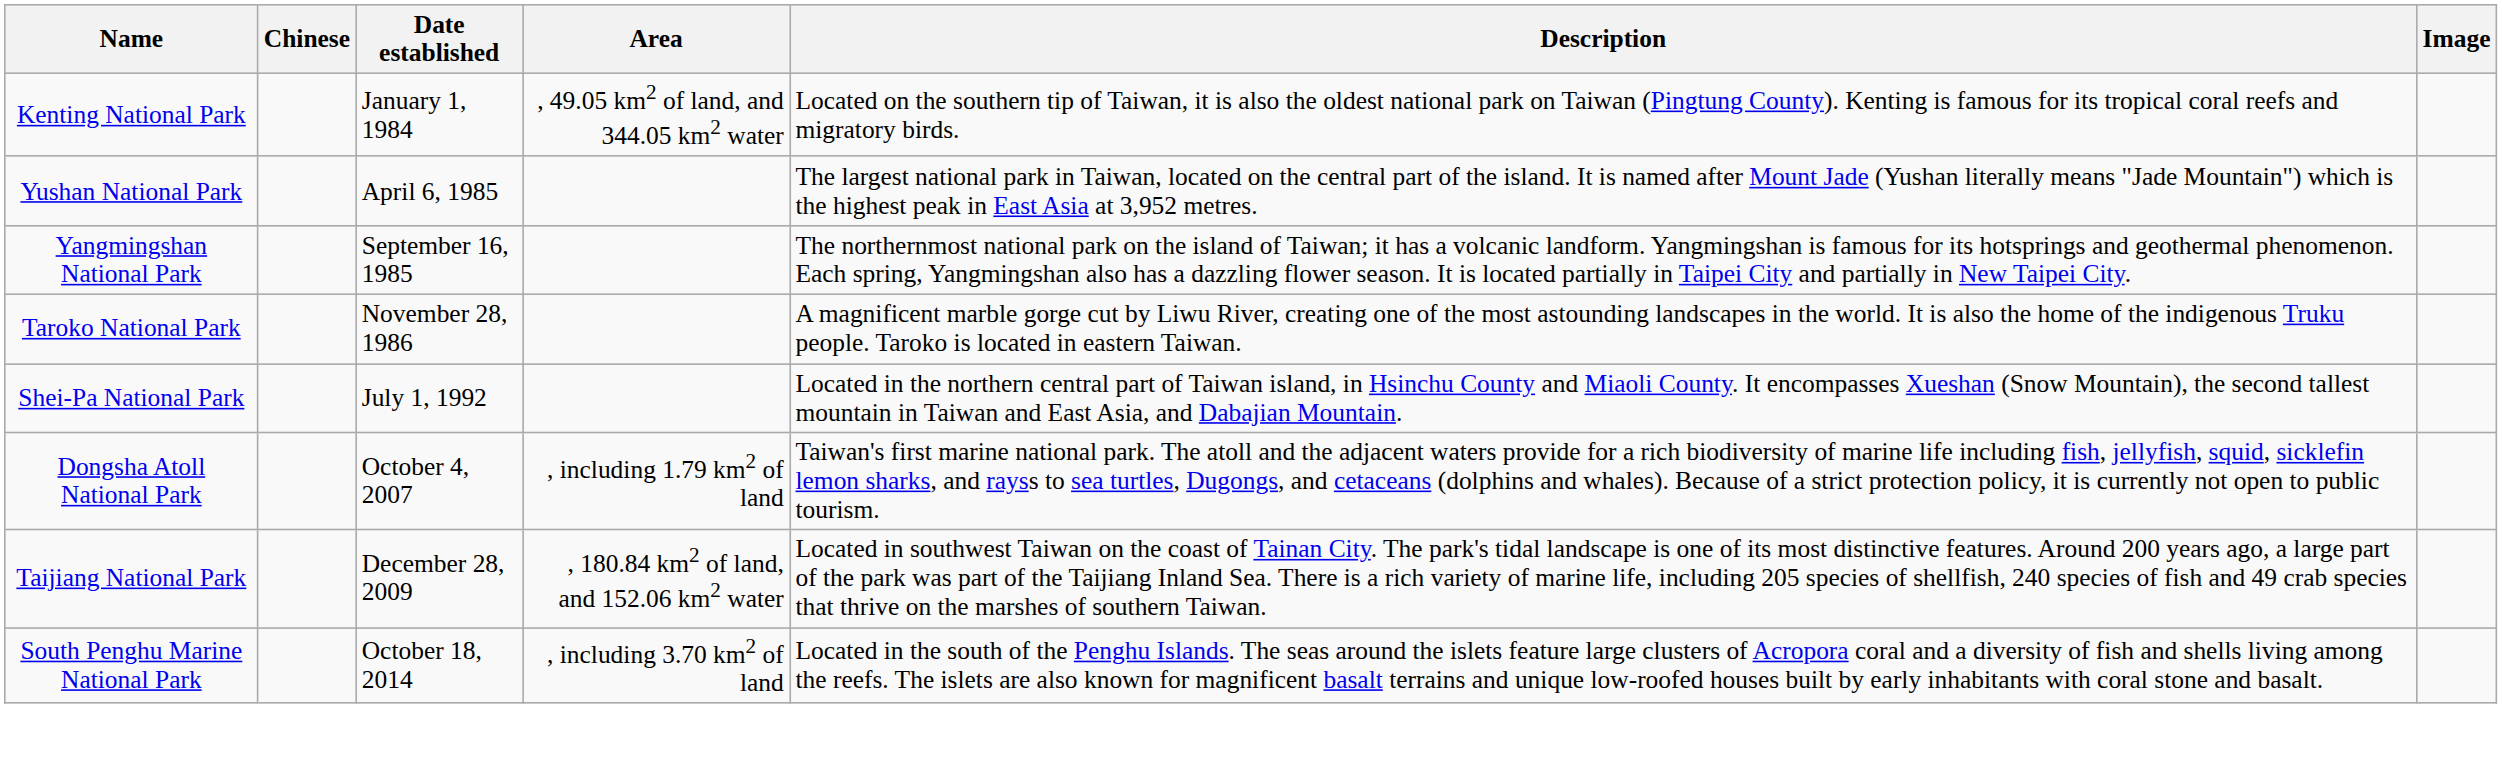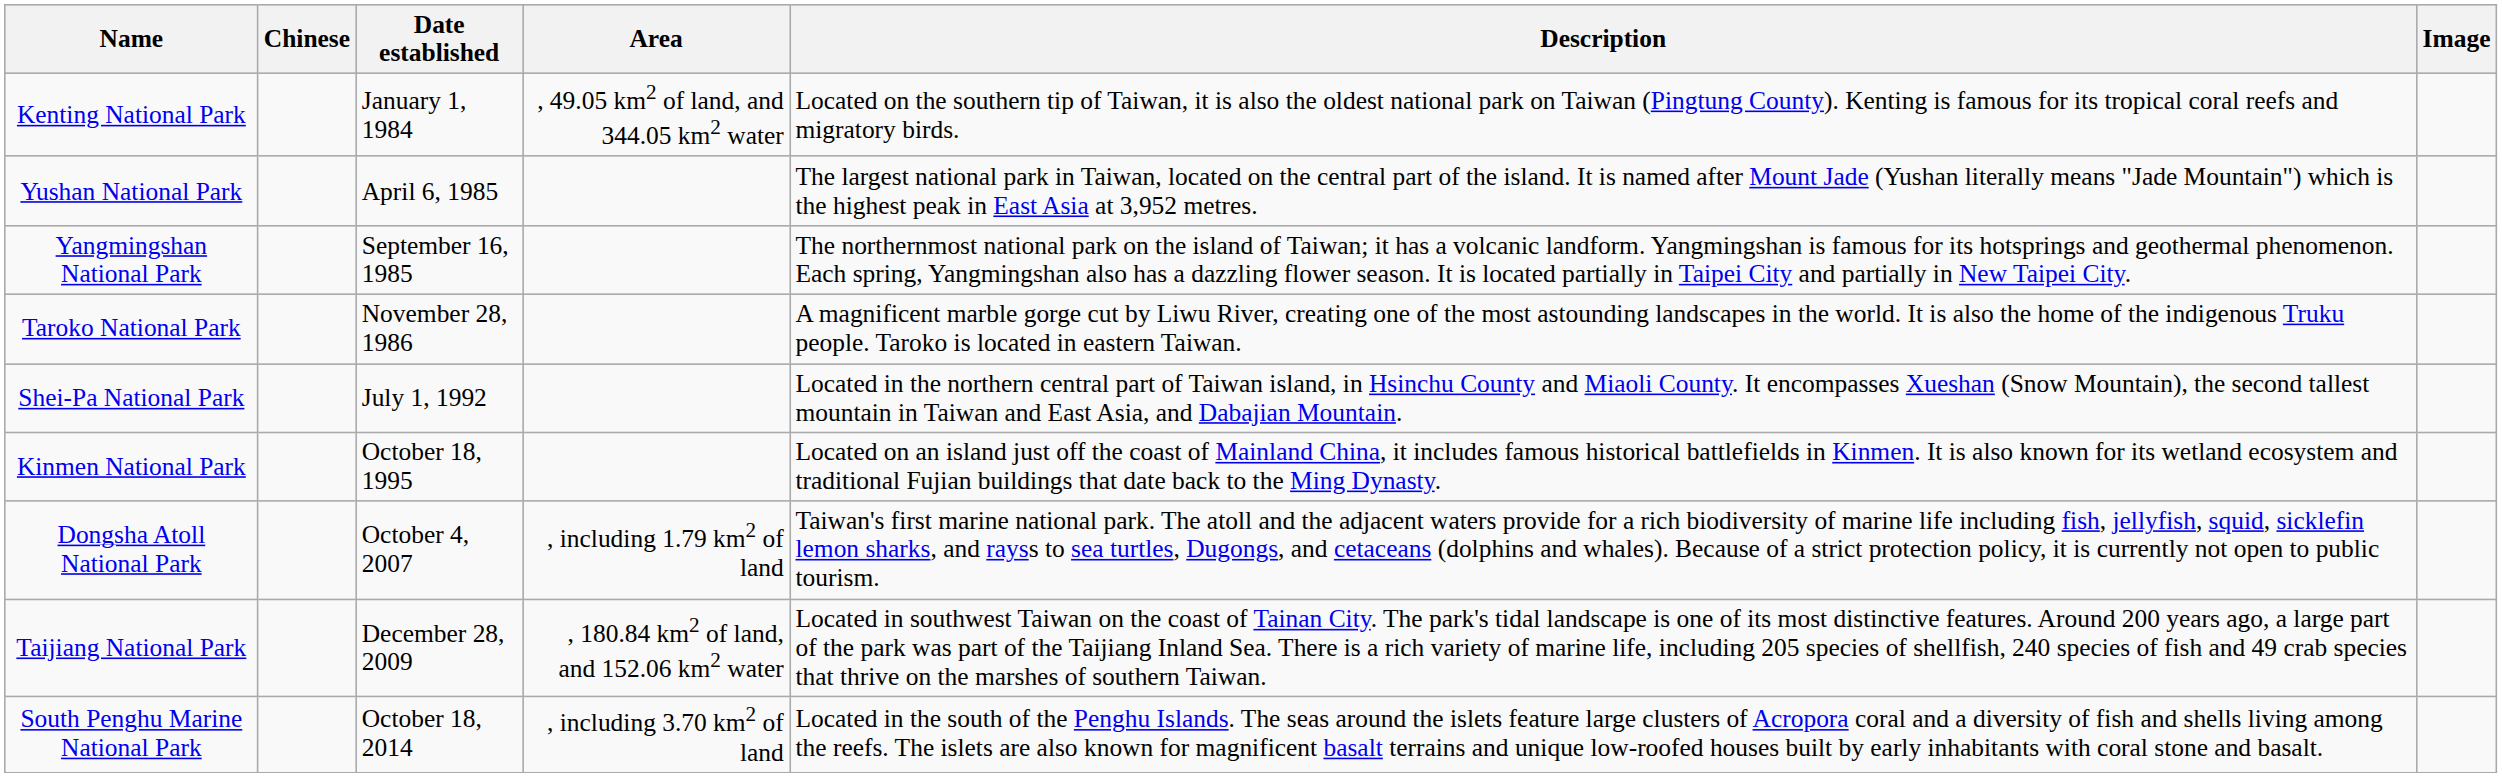+ row: Kinmen National Park | October 18, 1995 | Located on an island just off the coast of Mainland China, it includes famous historical battlefields in Kinmen. It is also known for its wetland ecosystem and traditional Fujian buildings that date back to the Ming Dynasty.
